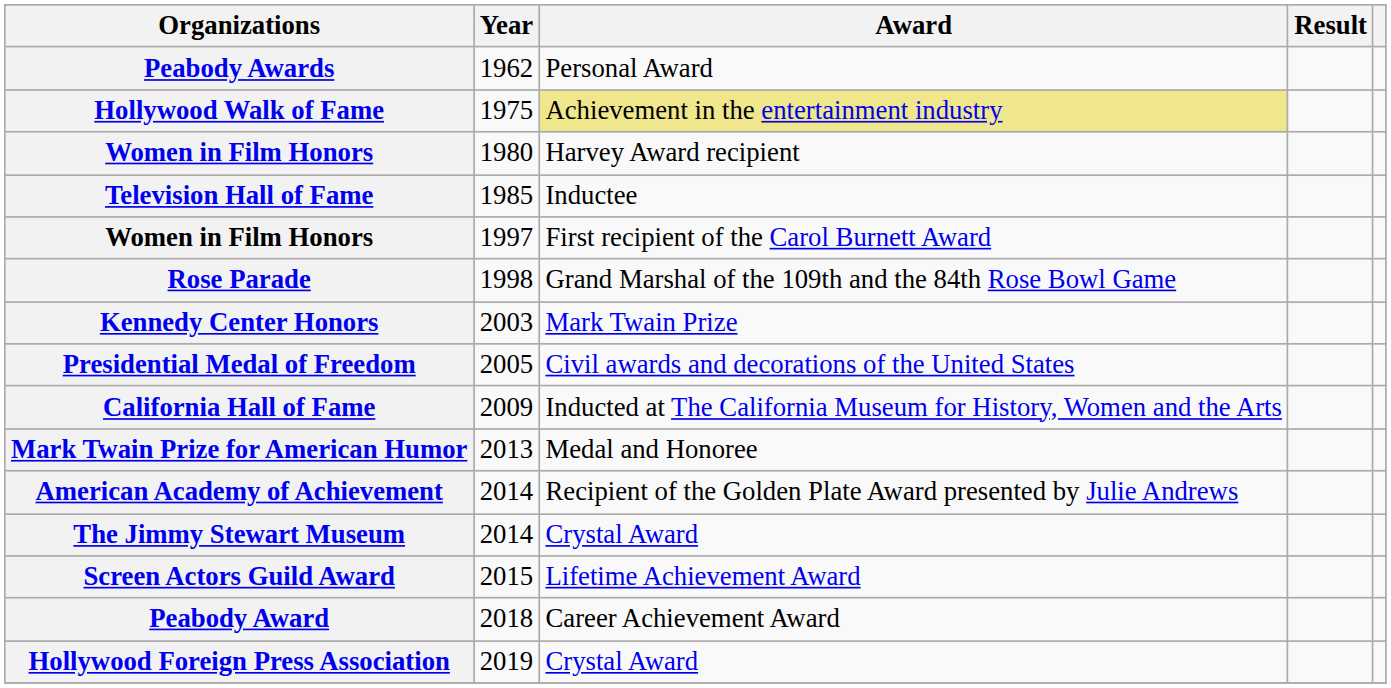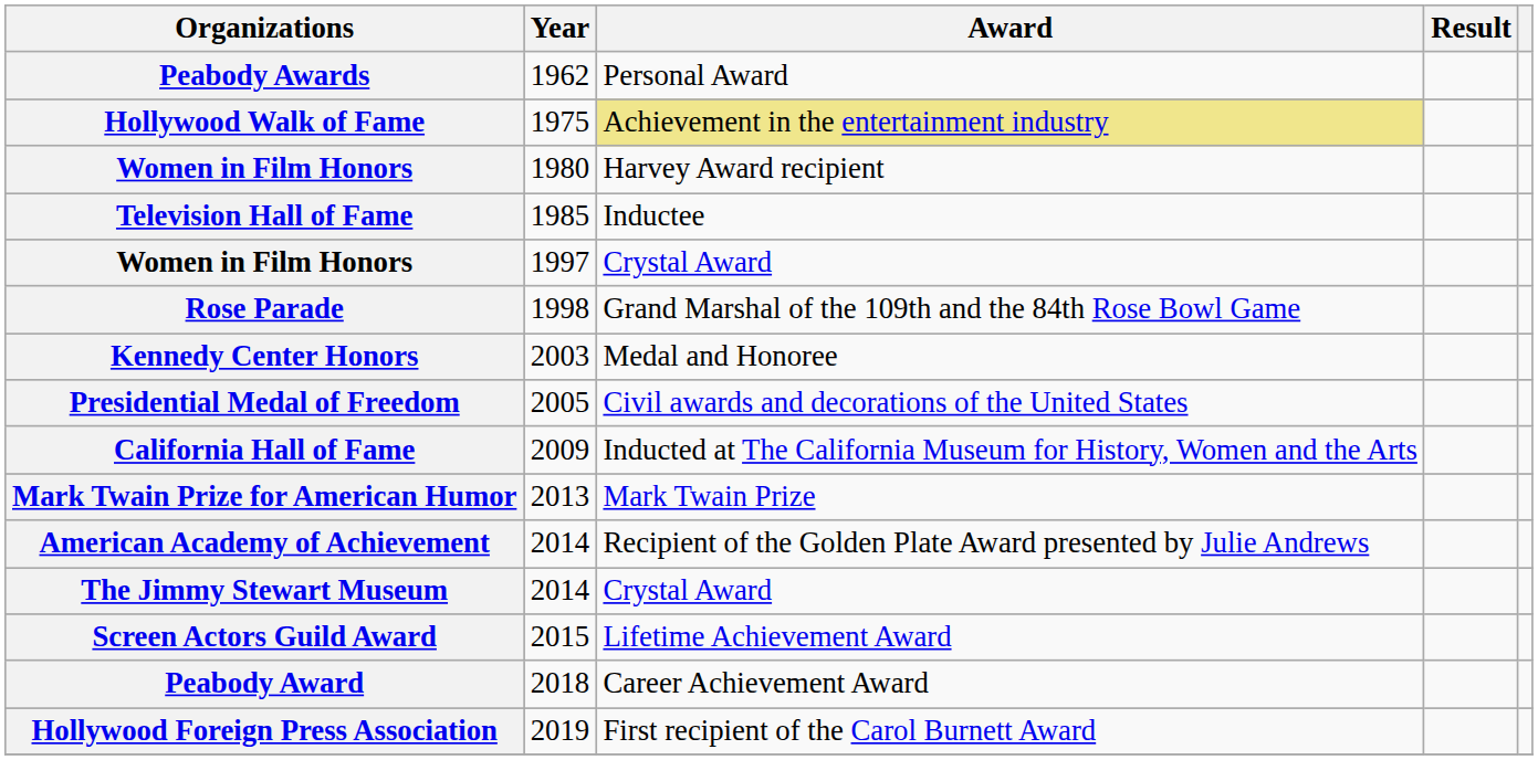Women in Film Honors / 1997 | Award: First recipient of the Carol Burnett Award -> Crystal Award
Kennedy Center Honors | Award: Mark Twain Prize -> Medal and Honoree
Mark Twain Prize for American Humor | Award: Medal and Honoree -> Mark Twain Prize
Hollywood Foreign Press Association | Award: Crystal Award -> First recipient of the Carol Burnett Award
